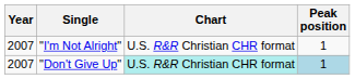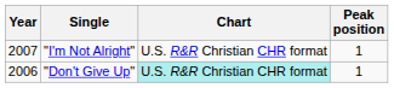"Don't Give Up" | Year: 2007 -> 2006
"Don't Give Up" | Peak position: lightblue background -> no background
